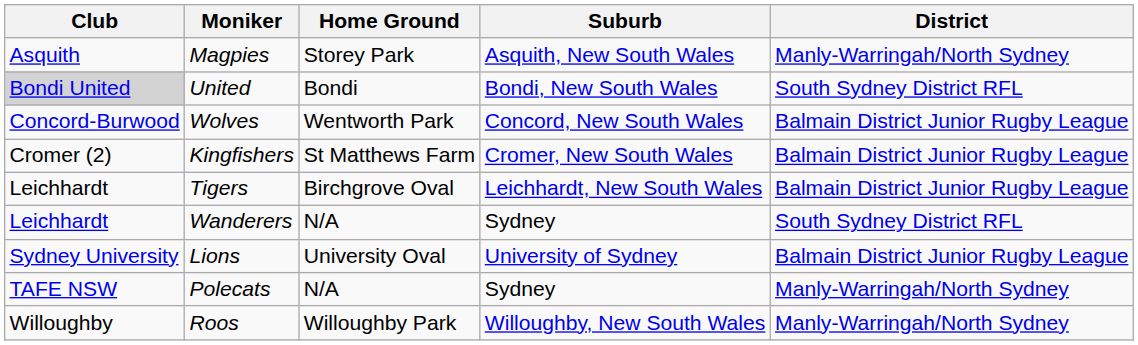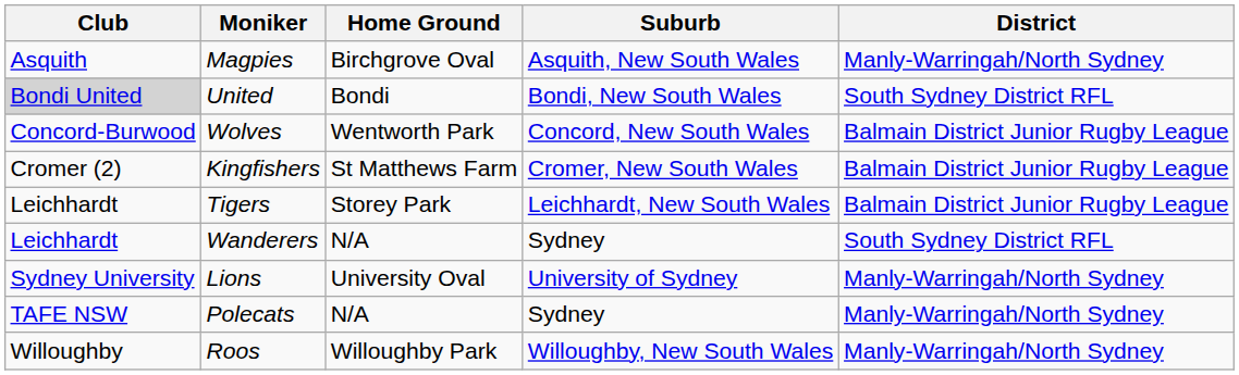Magpies | Home Ground: Storey Park -> Birchgrove Oval
Tigers | Home Ground: Birchgrove Oval -> Storey Park
Lions | District: Balmain District Junior Rugby League -> Manly-Warringah/North Sydney
